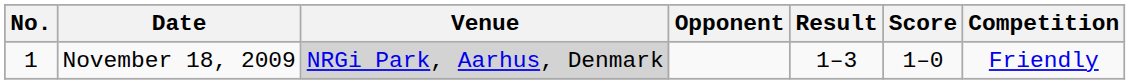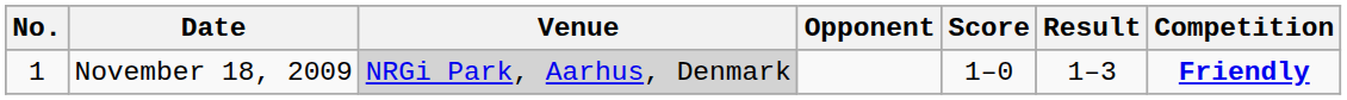columns swapped: Score <-> Result
November 18, 2009 | Competition: normal -> bold
